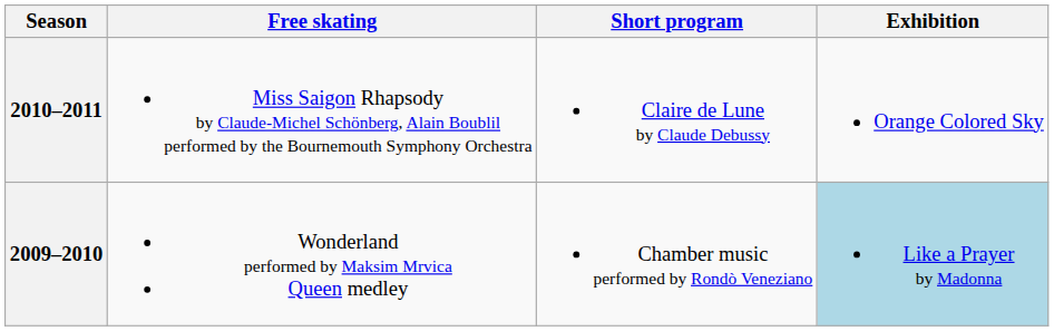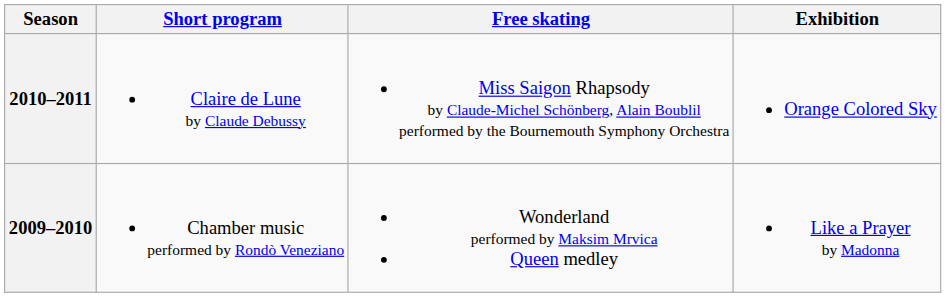columns swapped: Short program <-> Free skating
2009–2010 | Exhibition: lightblue background -> no background
